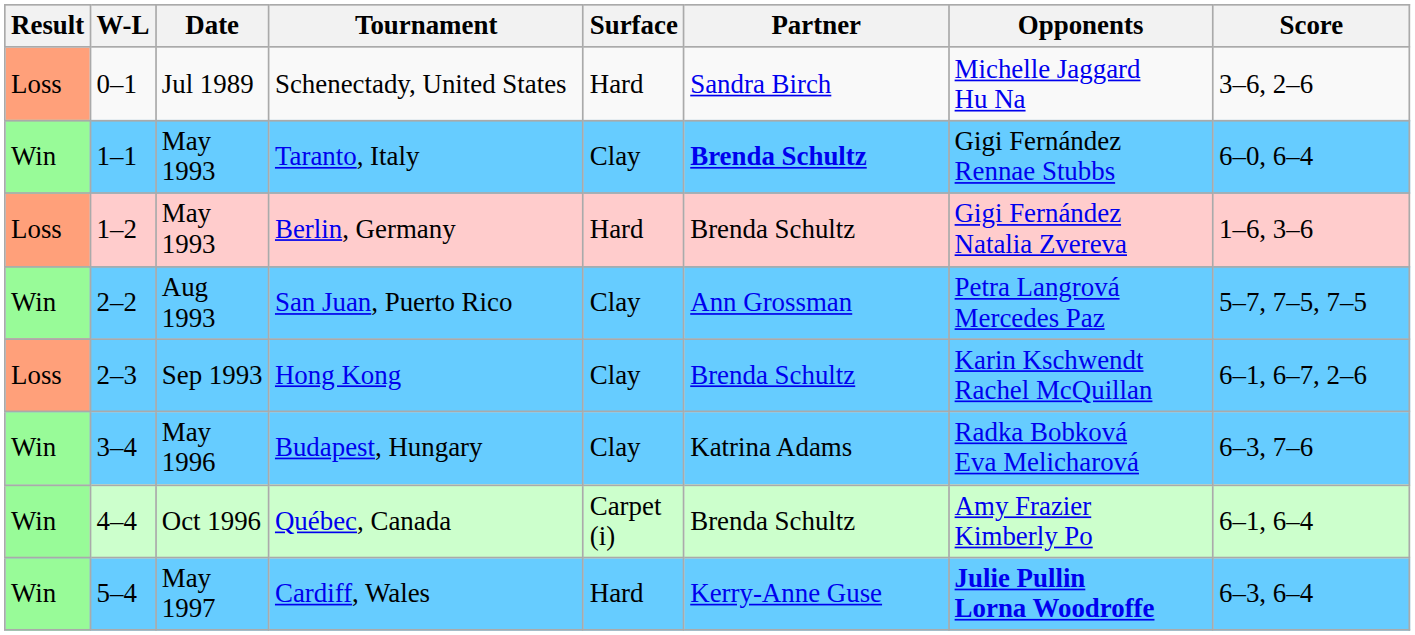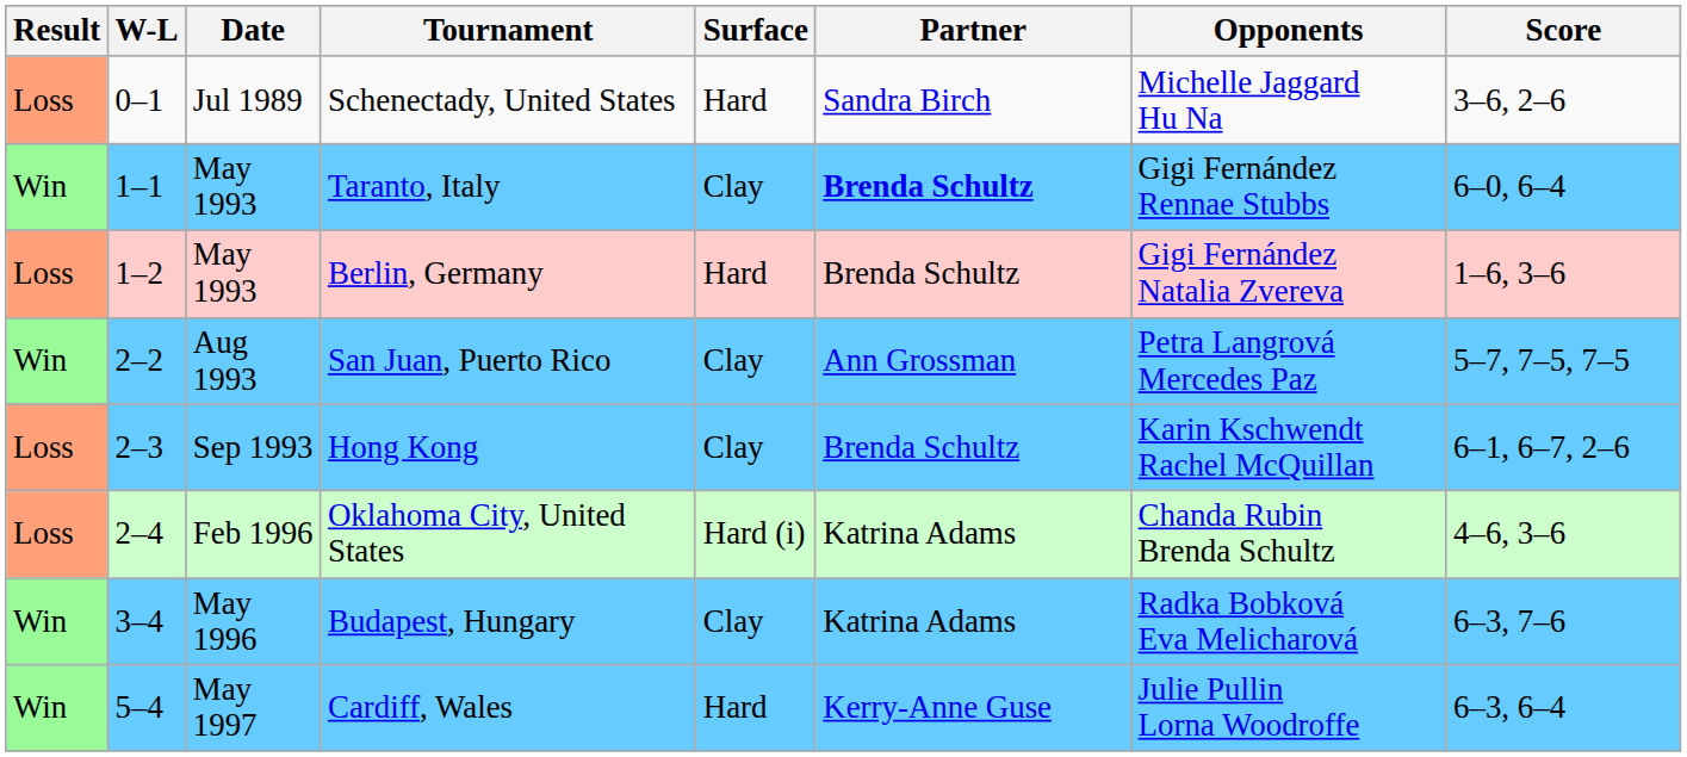+ row: Loss | 2–4 | Feb 1996 | Oklahoma City, United States | Hard (i) | Katrina Adams | Chanda Rubin Brenda Schultz | 4–6, 3–6
- row: Win | 4–4 | Oct 1996 | Québec, Canada | Carpet (i) | Brenda Schultz | Amy Frazier Kimberly Po | 6–1, 6–4
Cardiff, Wales | Opponents: bold -> normal
